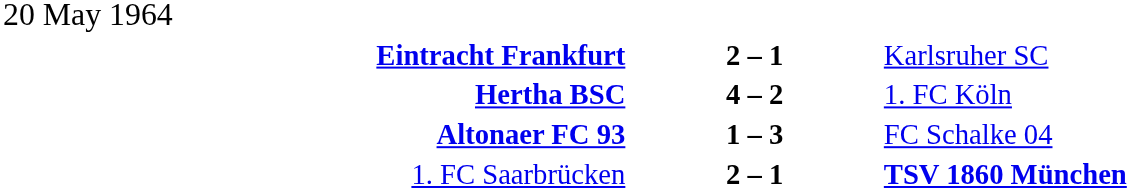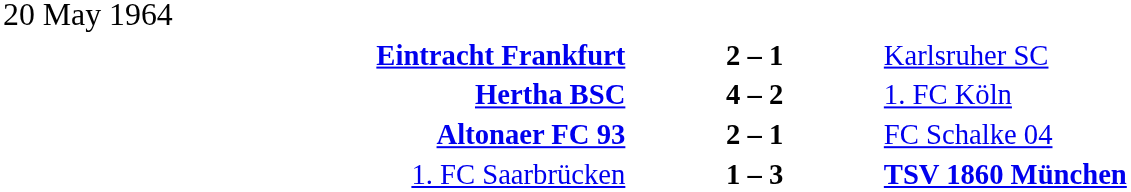Altonaer FC 93 | column 2: 1 – 3 -> 2 – 1
1. FC Saarbrücken | column 2: 2 – 1 -> 1 – 3
